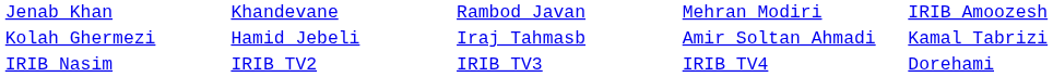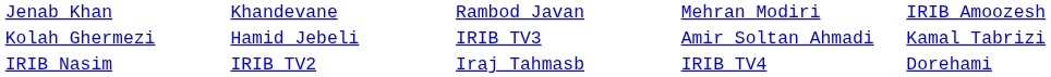Kolah Ghermezi | column 3: Iraj Tahmasb -> IRIB TV3
IRIB Nasim | column 3: IRIB TV3 -> Iraj Tahmasb
